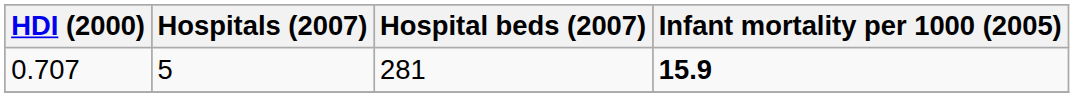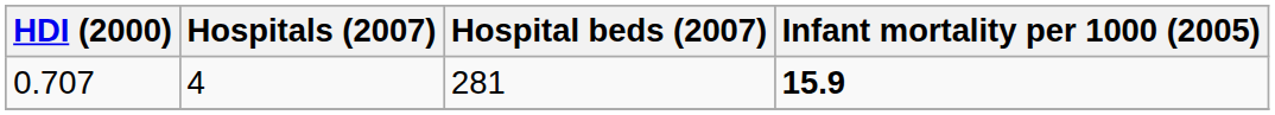0.707 | Hospitals (2007): 5 -> 4
